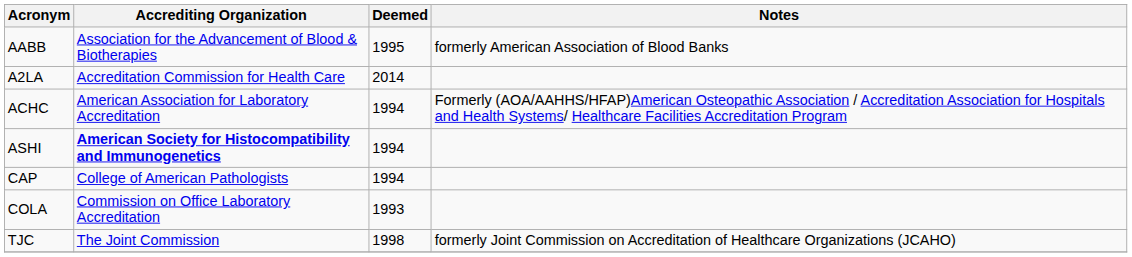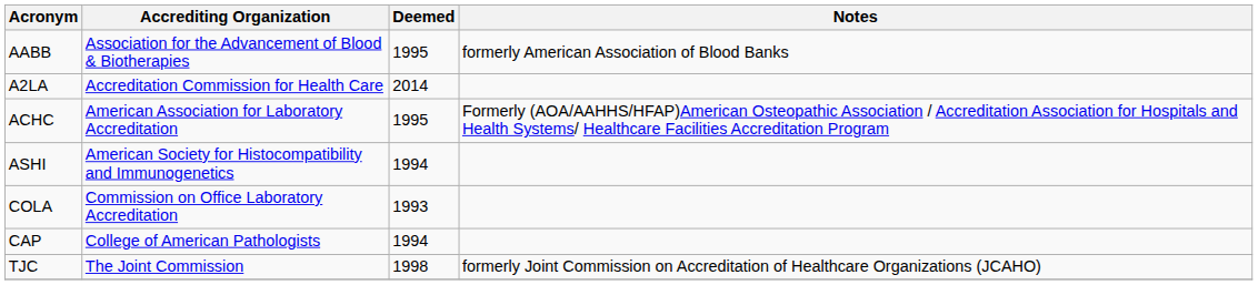ACHC | Deemed: 1994 -> 1995
ASHI | Accrediting Organization: bold -> normal
rows swapped: COLA <-> CAP
